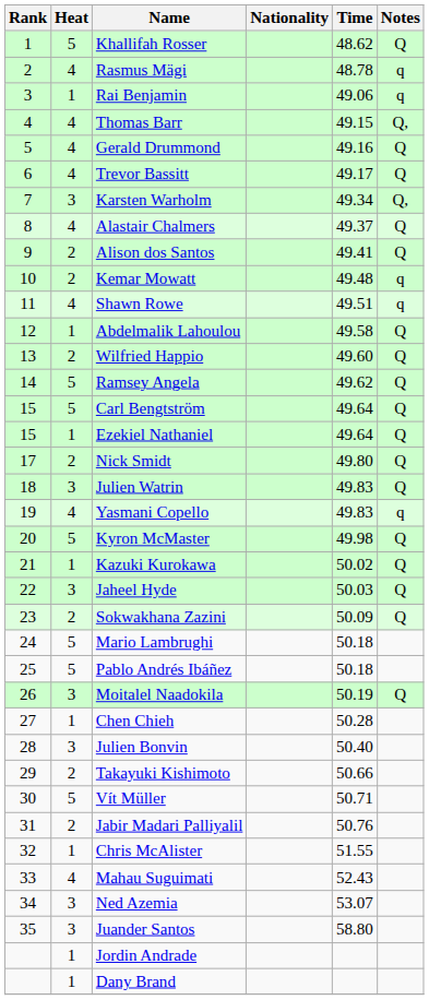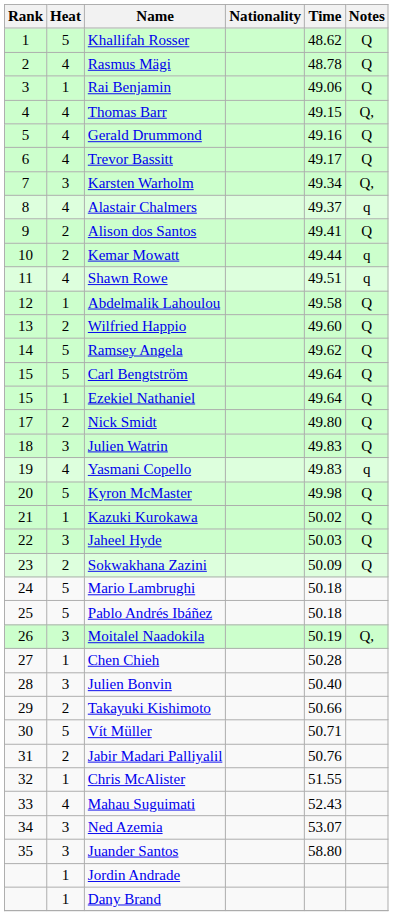Rasmus Mägi | Notes: q -> Q
Rai Benjamin | Notes: q -> Q
Alastair Chalmers | Notes: Q -> q
Kemar Mowatt | Time: 49.48 -> 49.44
Moitalel Naadokila | Notes: Q -> Q,
